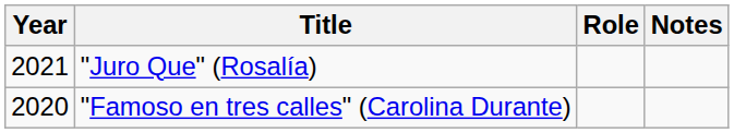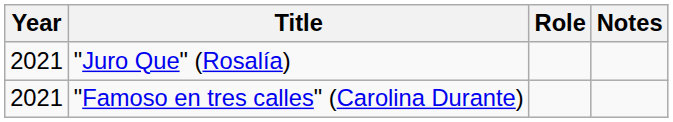"Famoso en tres calles" (Carolina Durante) | Year: 2020 -> 2021
